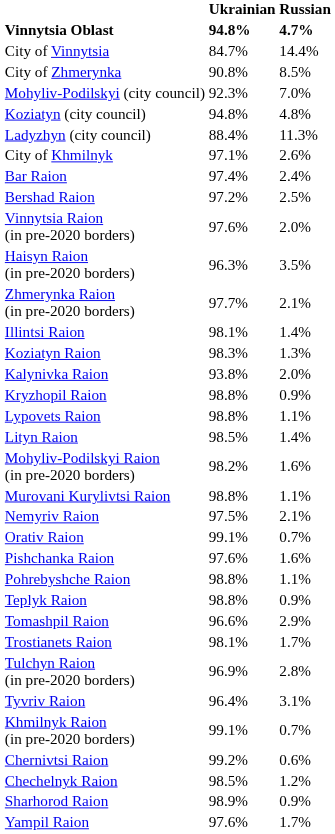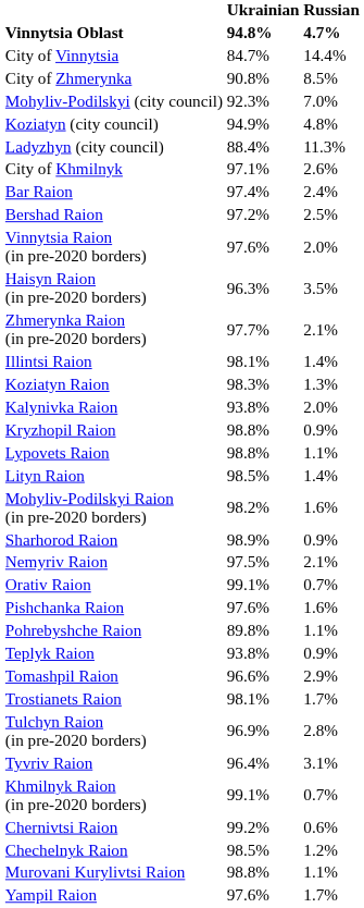Koziatyn (city council) | Ukrainian: 94.8% -> 94.9%
rows swapped: Murovani Kurylivtsi Raion <-> Sharhorod Raion
Pohrebyshche Raion | Ukrainian: 98.8% -> 89.8%
Teplyk Raion | Ukrainian: 98.8% -> 93.8%
